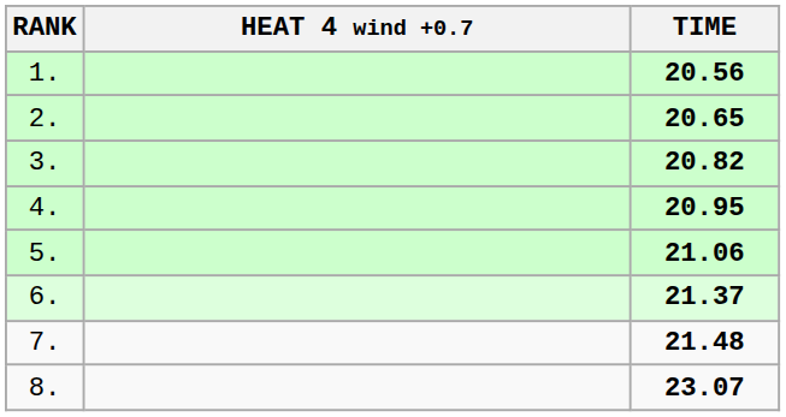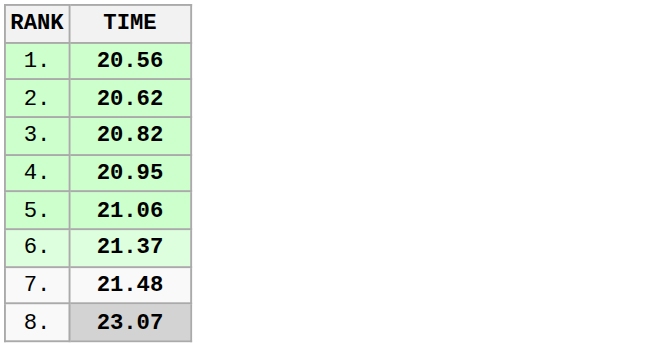- column: HEAT 4 wind +0.7
2. | TIME: 20.65 -> 20.62
8. | TIME: no background -> lightgrey background
